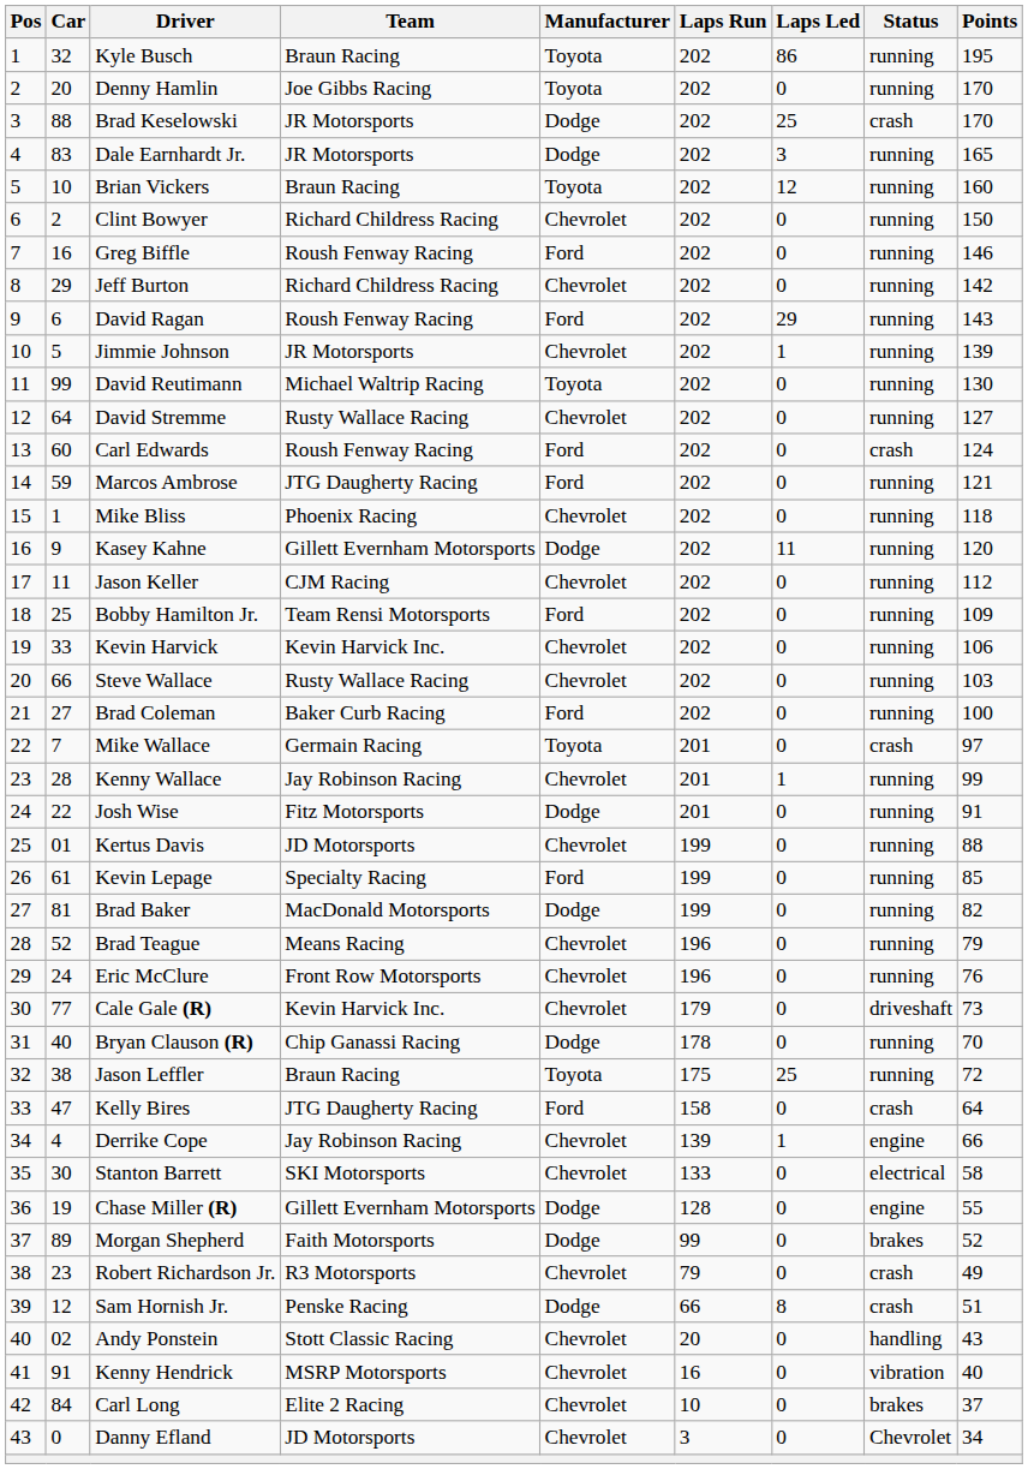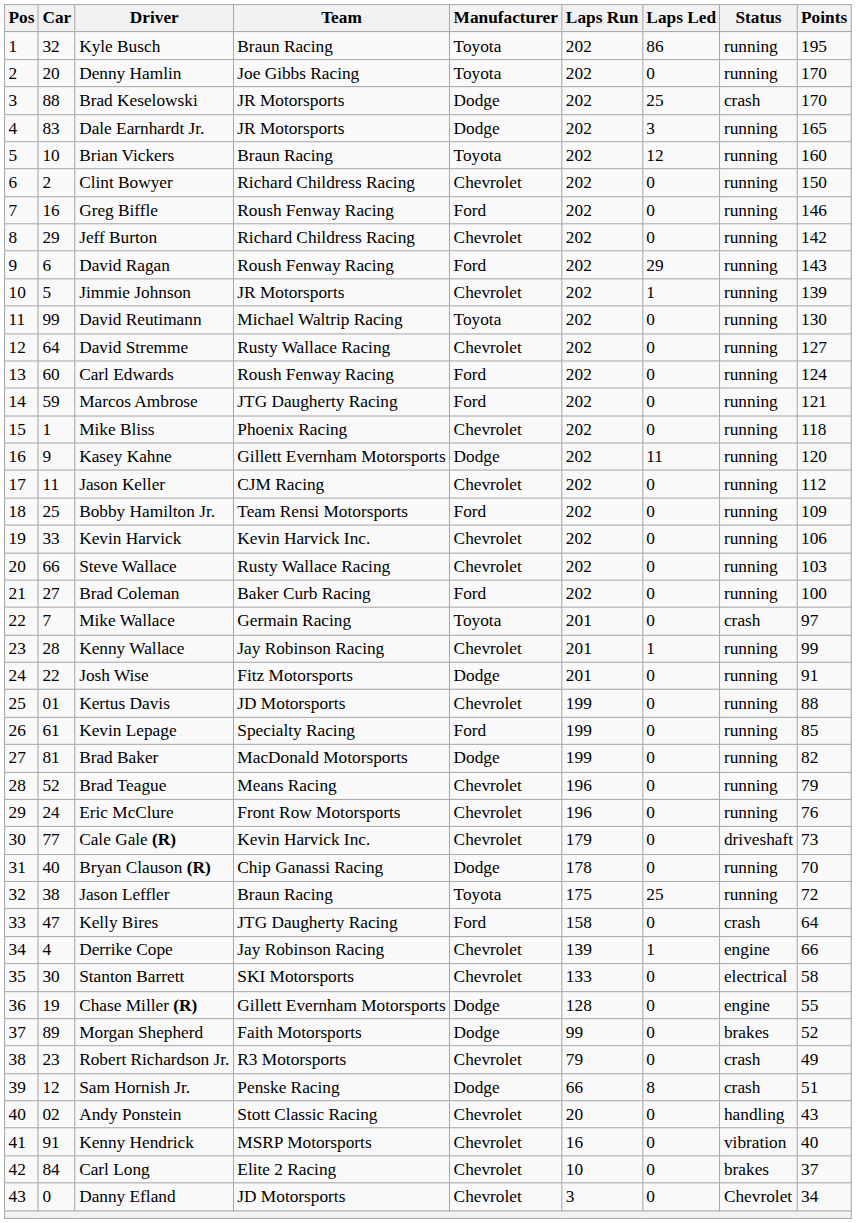Carl Edwards | Status: crash -> running
